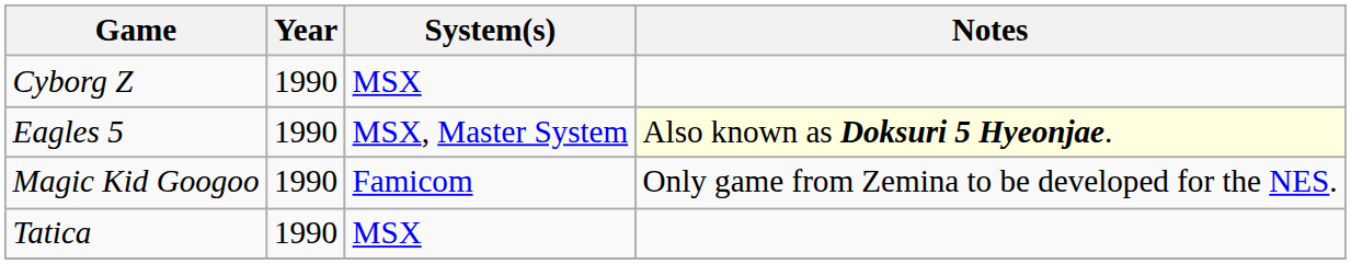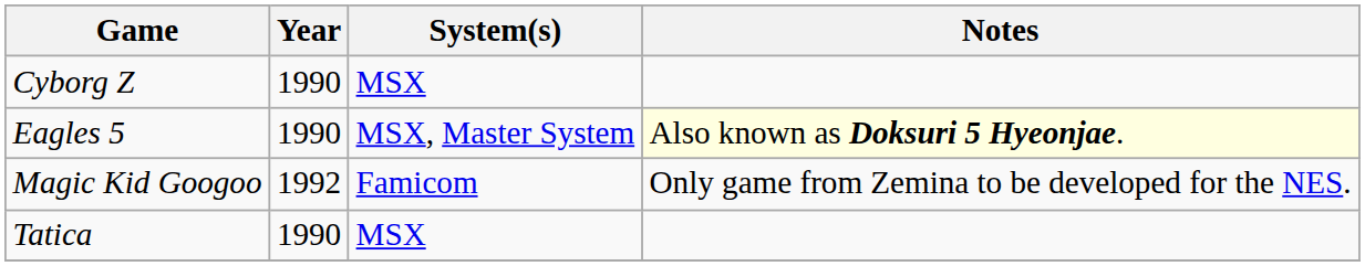Magic Kid Googoo | Year: 1990 -> 1992
